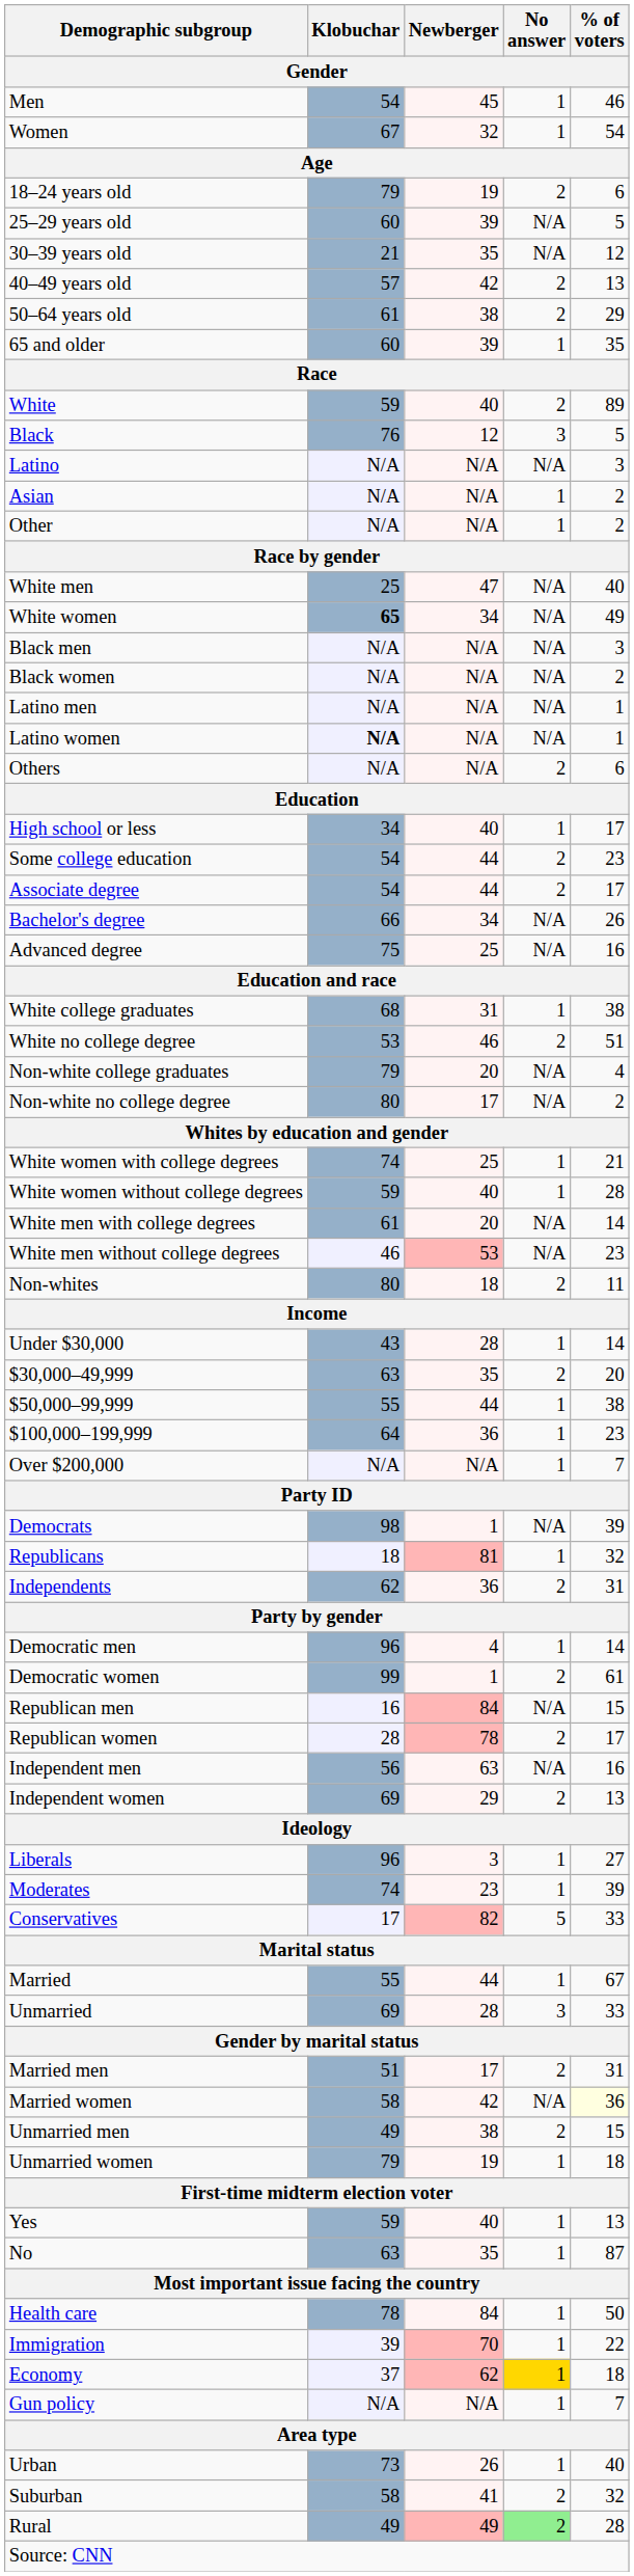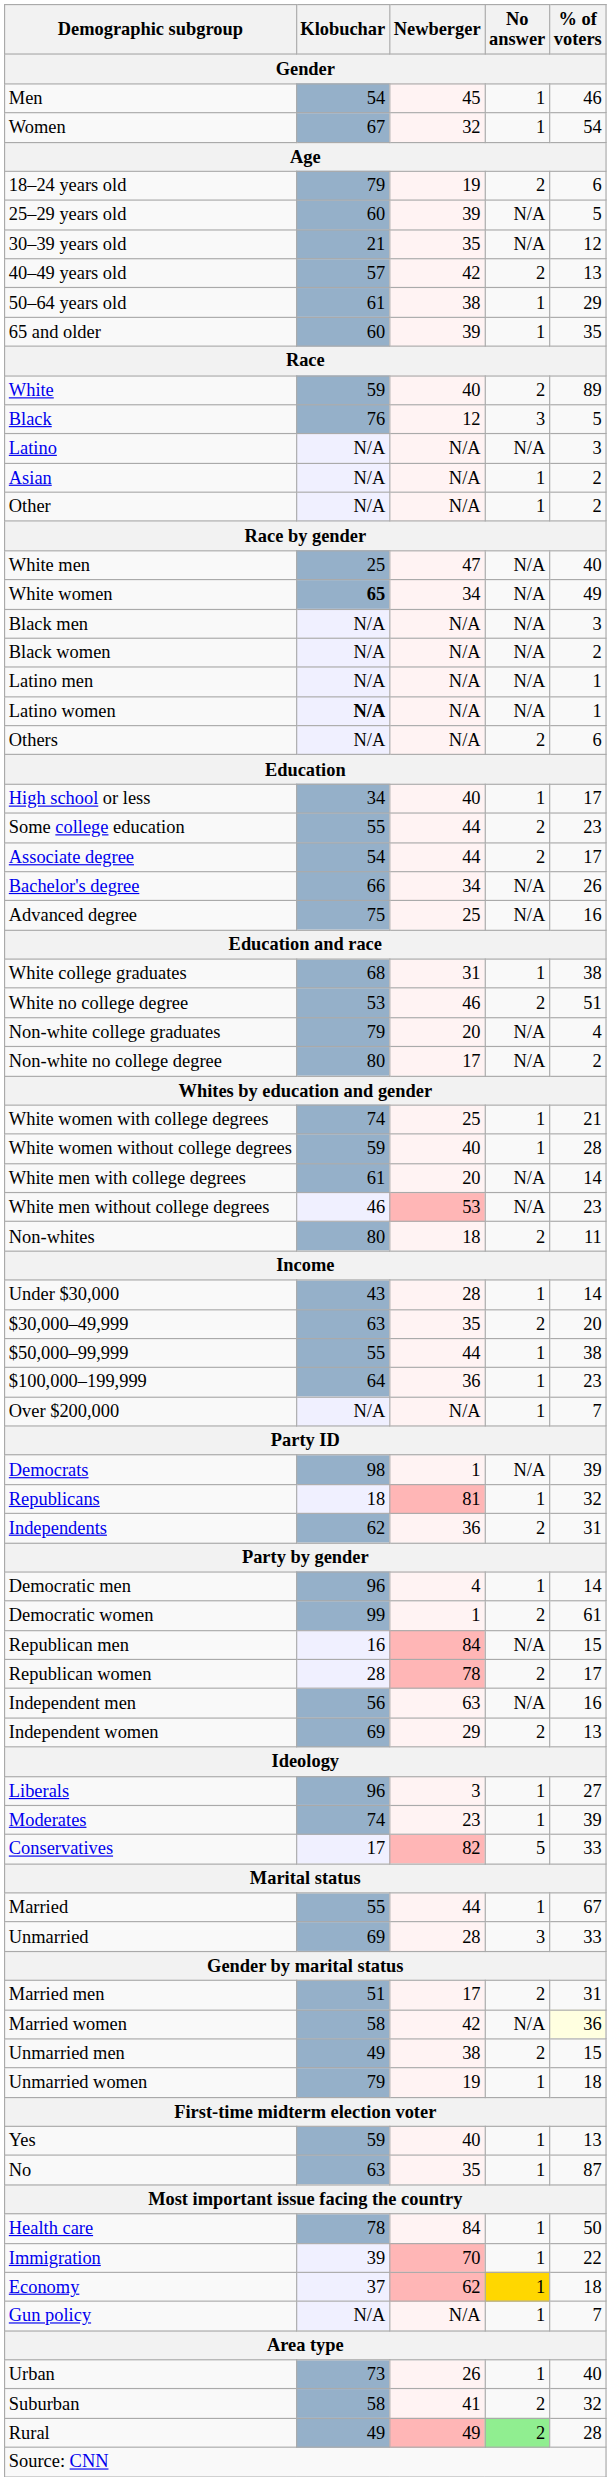50–64 years old | No answer: 2 -> 1
Some college education | Klobuchar: 54 -> 55
